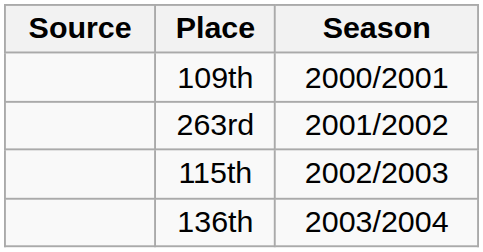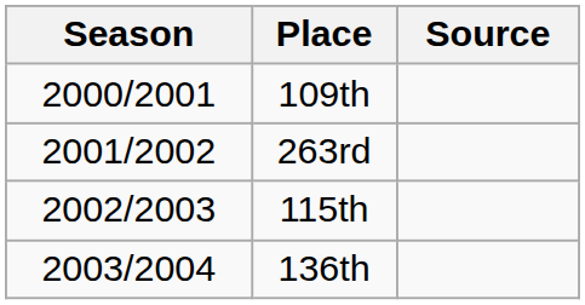columns swapped: Season <-> Source
